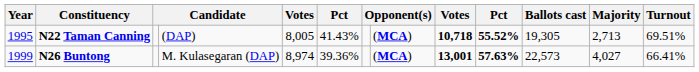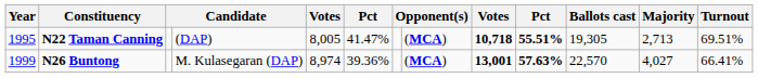N22 Taman Canning | column 6: 41.43% -> 41.47%
N22 Taman Canning | column 10: 55.52% -> 55.51%
N26 Buntong | Ballots cast: 22,573 -> 22,570
